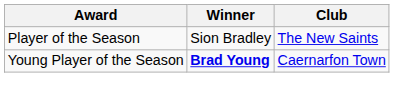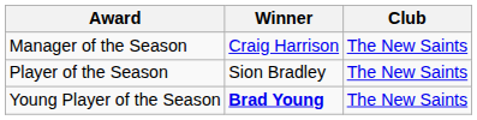+ row: Manager of the Season | Craig Harrison | The New Saints
Young Player of the Season | Club: Caernarfon Town -> The New Saints
